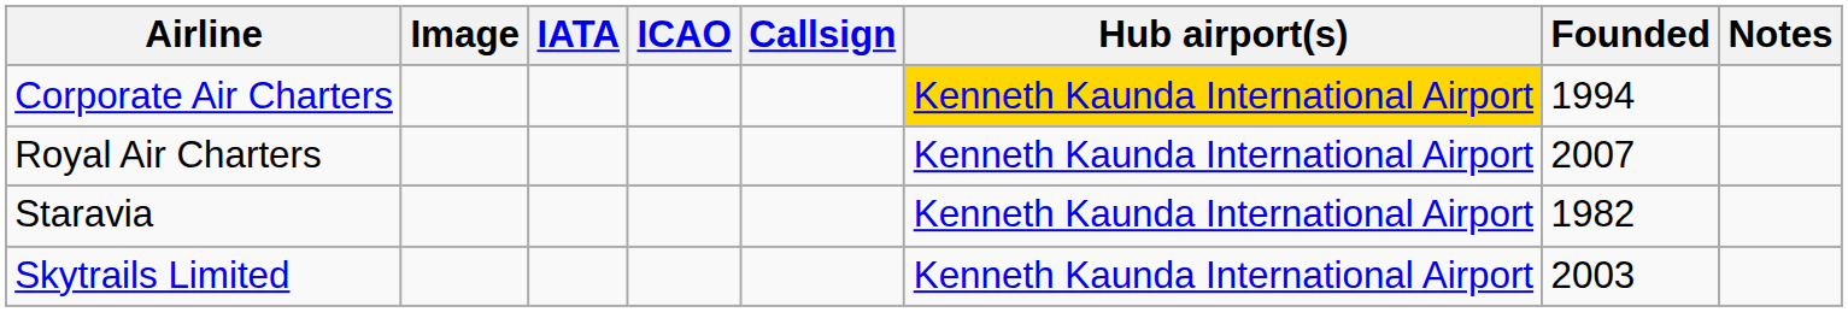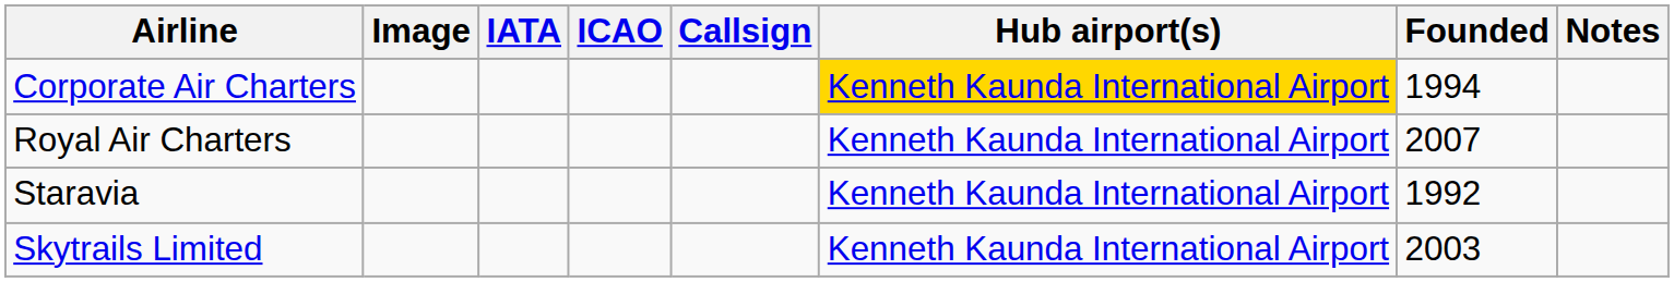Staravia | Founded: 1982 -> 1992
